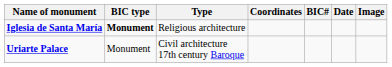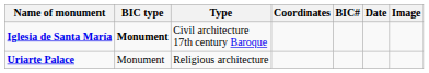Iglesia de Santa María | Type: Religious architecture -> Civil architecture 17th century Baroque
Uriarte Palace | Type: Civil architecture 17th century Baroque -> Religious architecture
